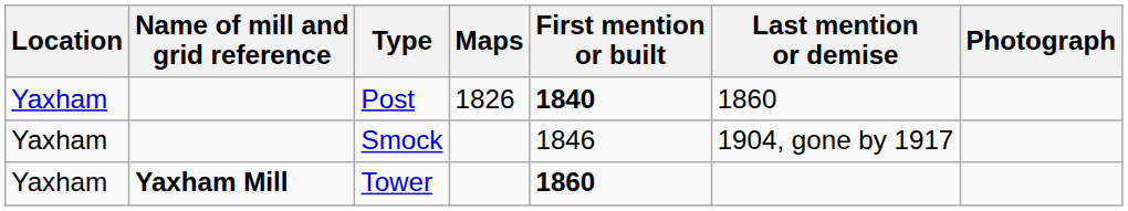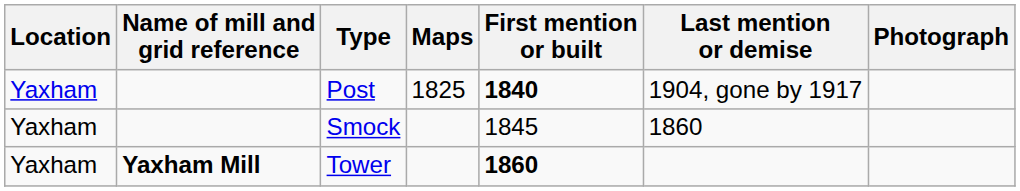Post | Maps: 1826 -> 1825
Post | Last mention or demise: 1860 -> 1904, gone by 1917
Smock | First mention or built: 1846 -> 1845
Smock | Last mention or demise: 1904, gone by 1917 -> 1860
